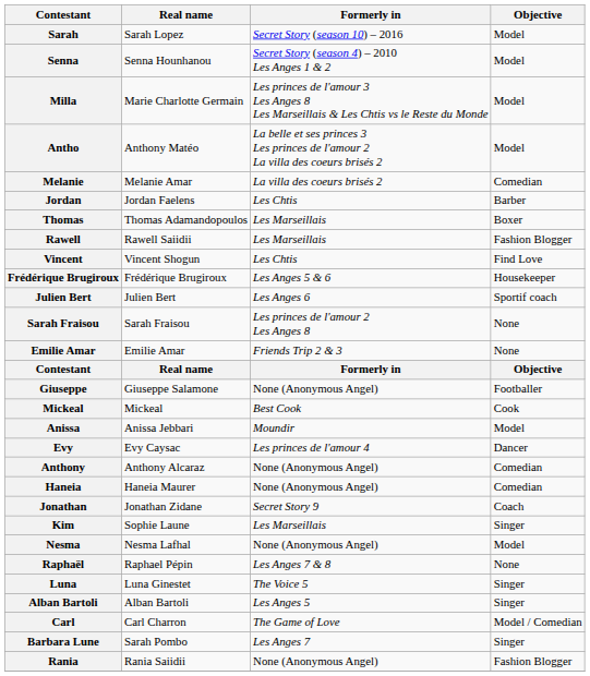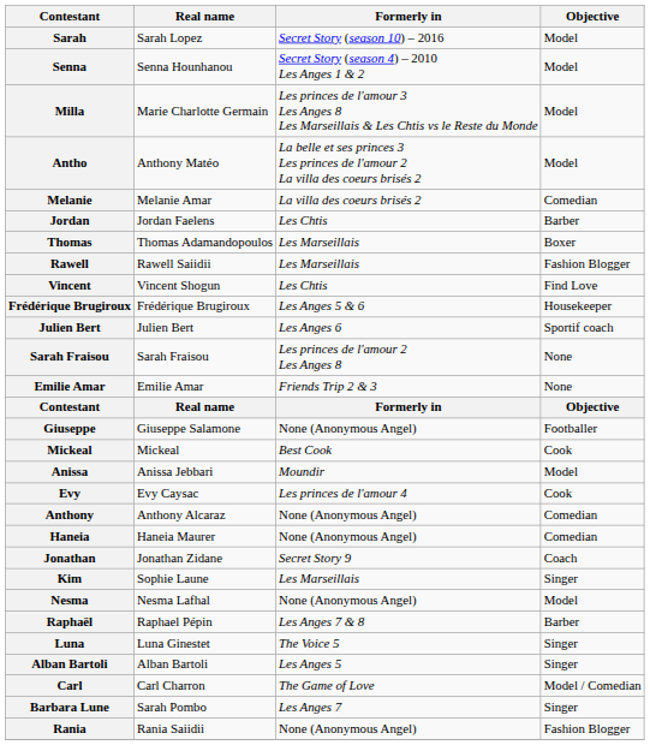Evy | Objective: Dancer -> Cook
Raphaël | Objective: None -> Barber
